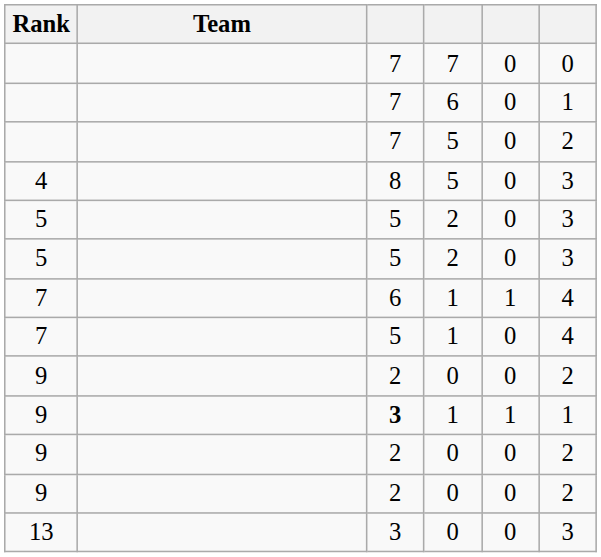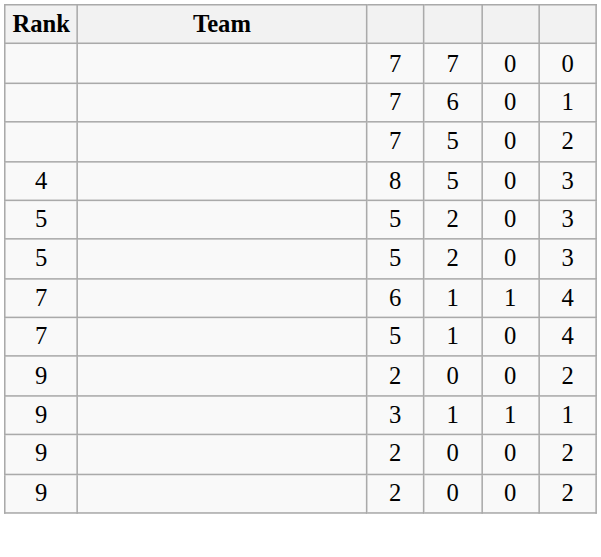9 / 1 | column 3: bold -> normal
- row: 13 | 3 | 0 | 0 | 3
